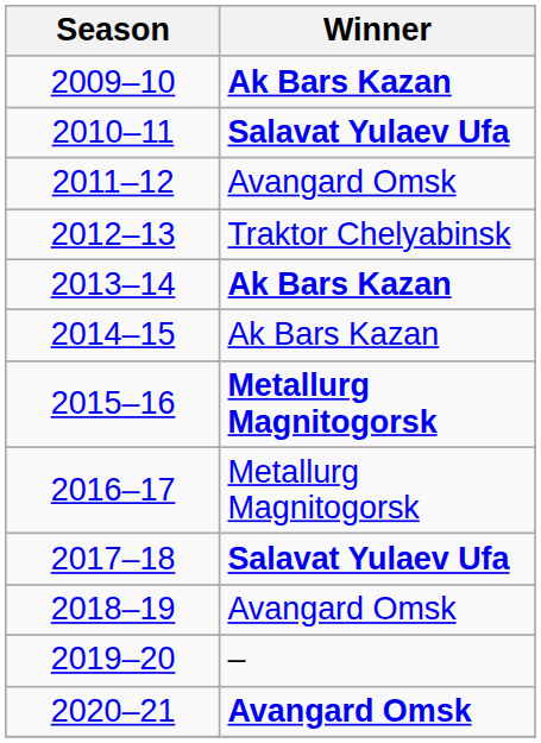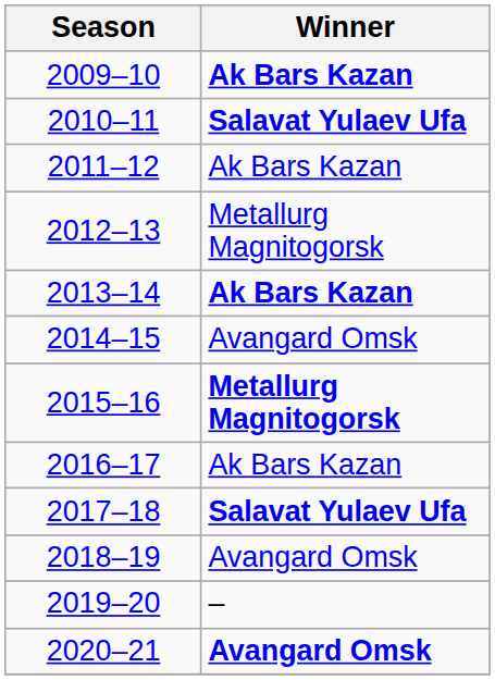2011–12 | Winner: Avangard Omsk -> Ak Bars Kazan
2012–13 | Winner: Traktor Chelyabinsk -> Metallurg Magnitogorsk
2014–15 | Winner: Ak Bars Kazan -> Avangard Omsk
2016–17 | Winner: Metallurg Magnitogorsk -> Ak Bars Kazan
